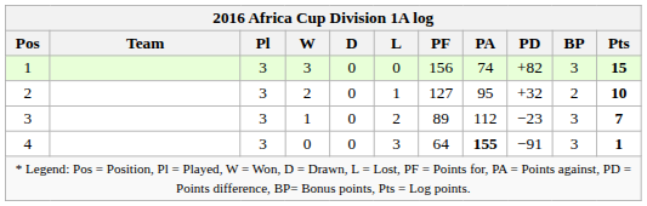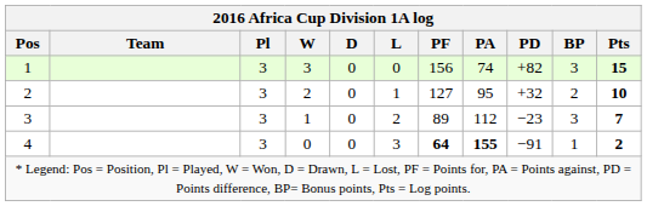4 | PF: normal -> bold
4 | BP: 3 -> 1
4 | Pts: 1 -> 2
